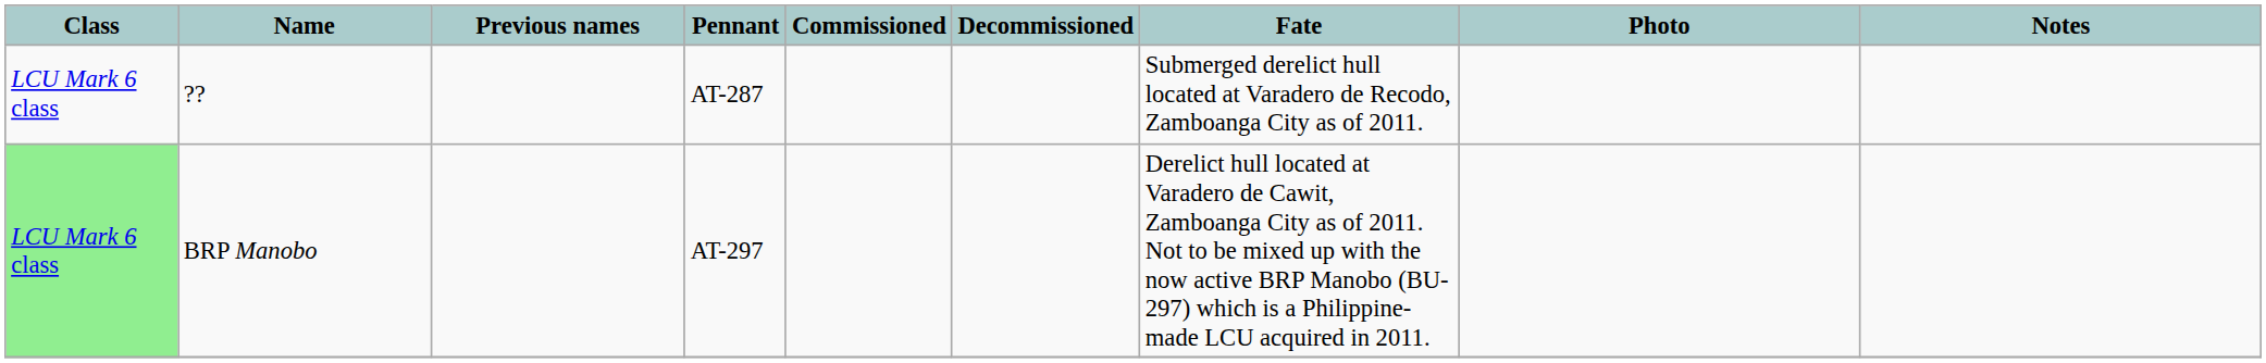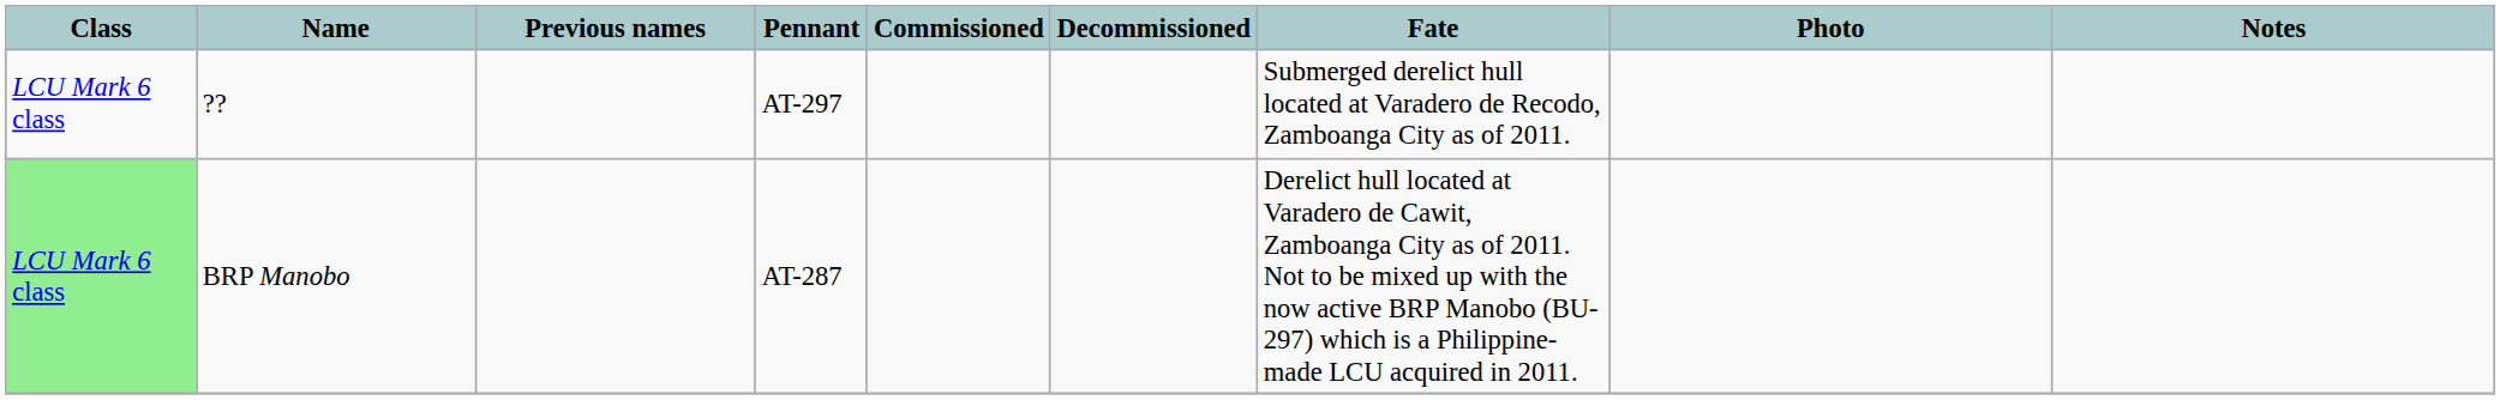?? | Pennant: AT-287 -> AT-297
BRP Manobo | Pennant: AT-297 -> AT-287
